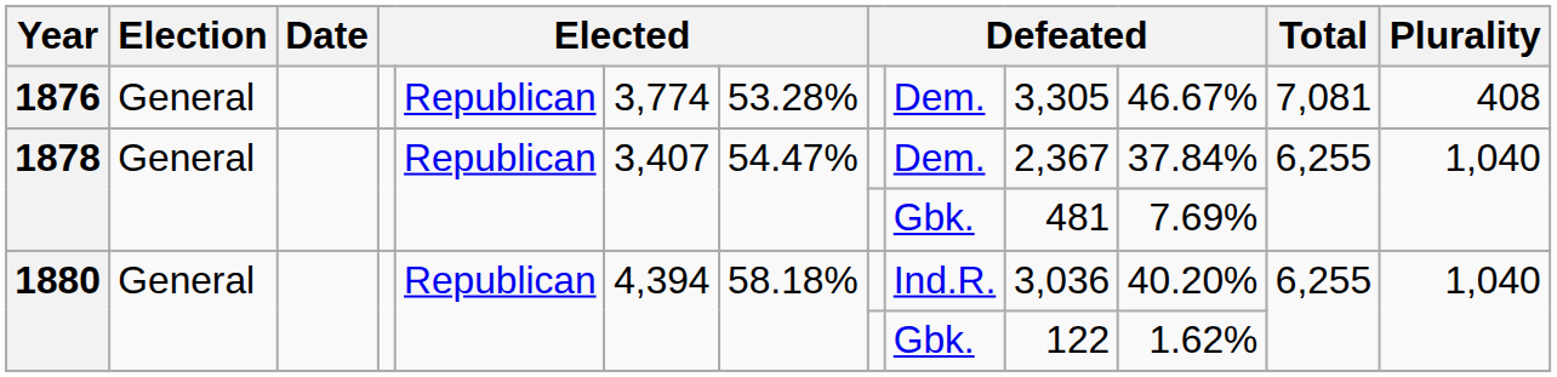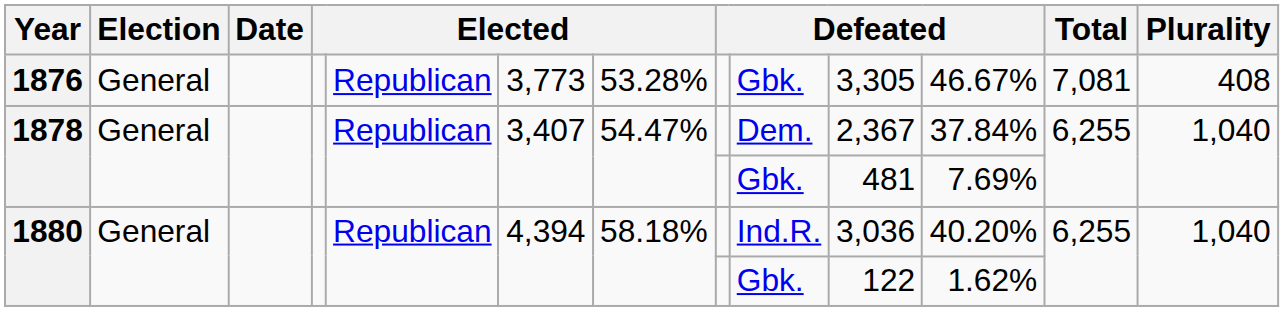1876 | column 6: 3,774 -> 3,773
1876 | column 9: Dem. -> Gbk.
